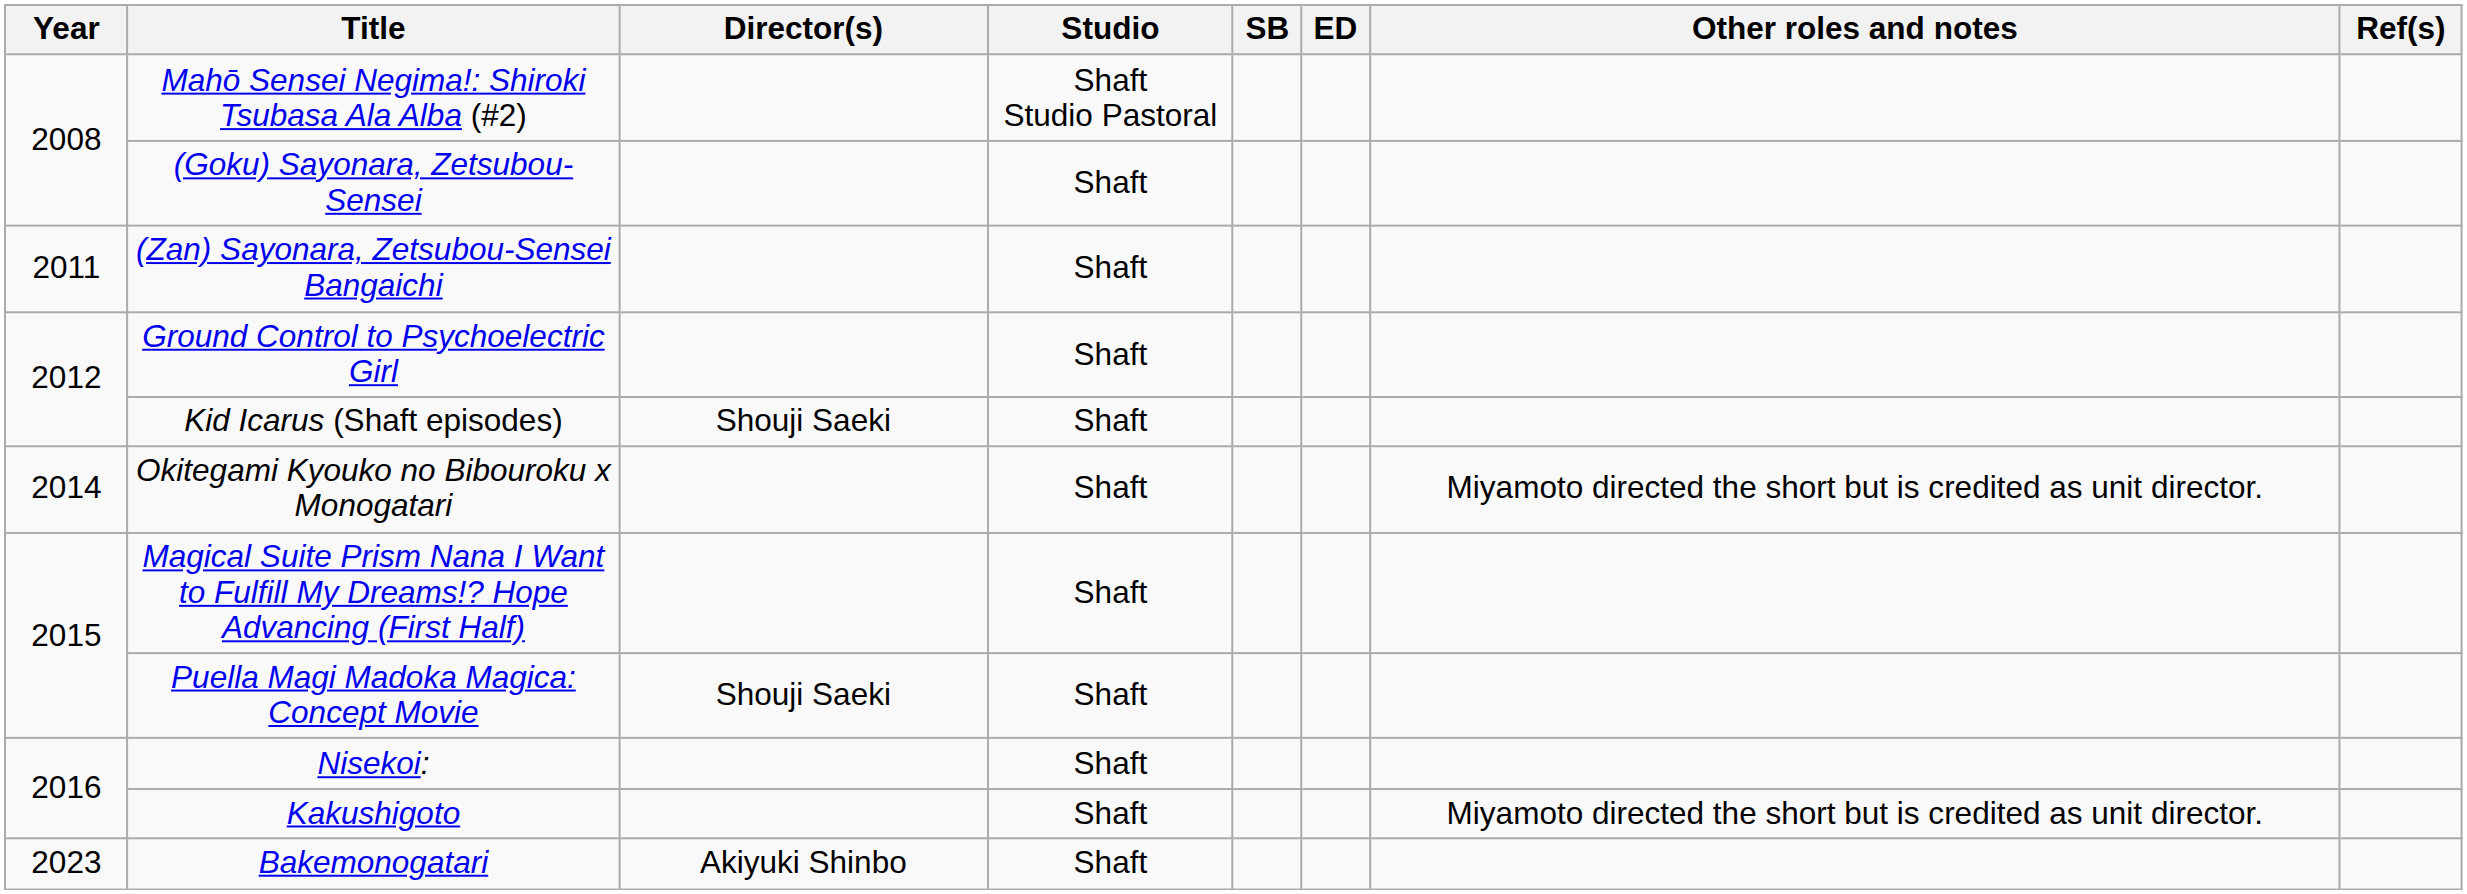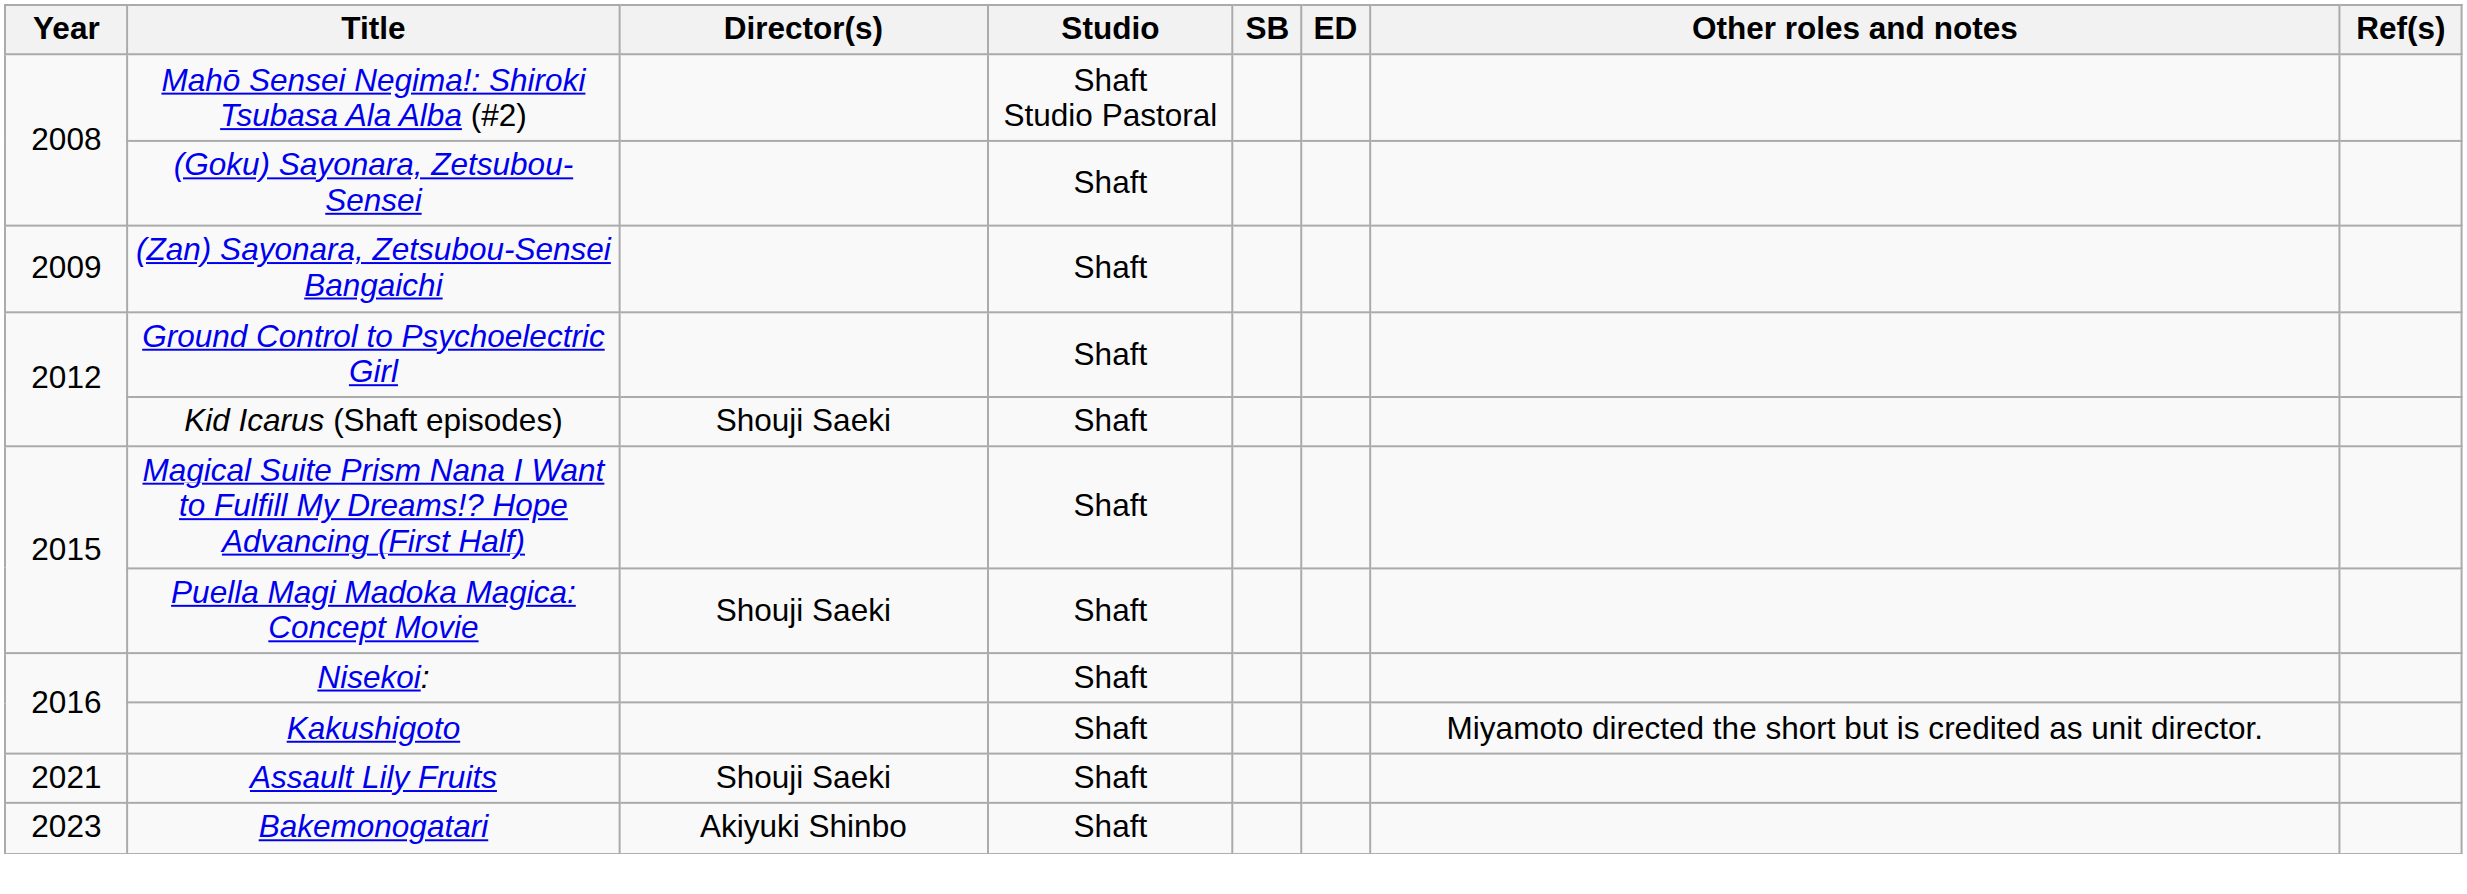(Zan) Sayonara, Zetsubou-Sensei Bangaichi | Year: 2011 -> 2009
- row: 2014 | Okitegami Kyouko no Bibouroku x Monogatari | Shaft | Miyamoto directed the short but is credited as unit director.
+ row: 2021 | Assault Lily Fruits | Shouji Saeki | Shaft
